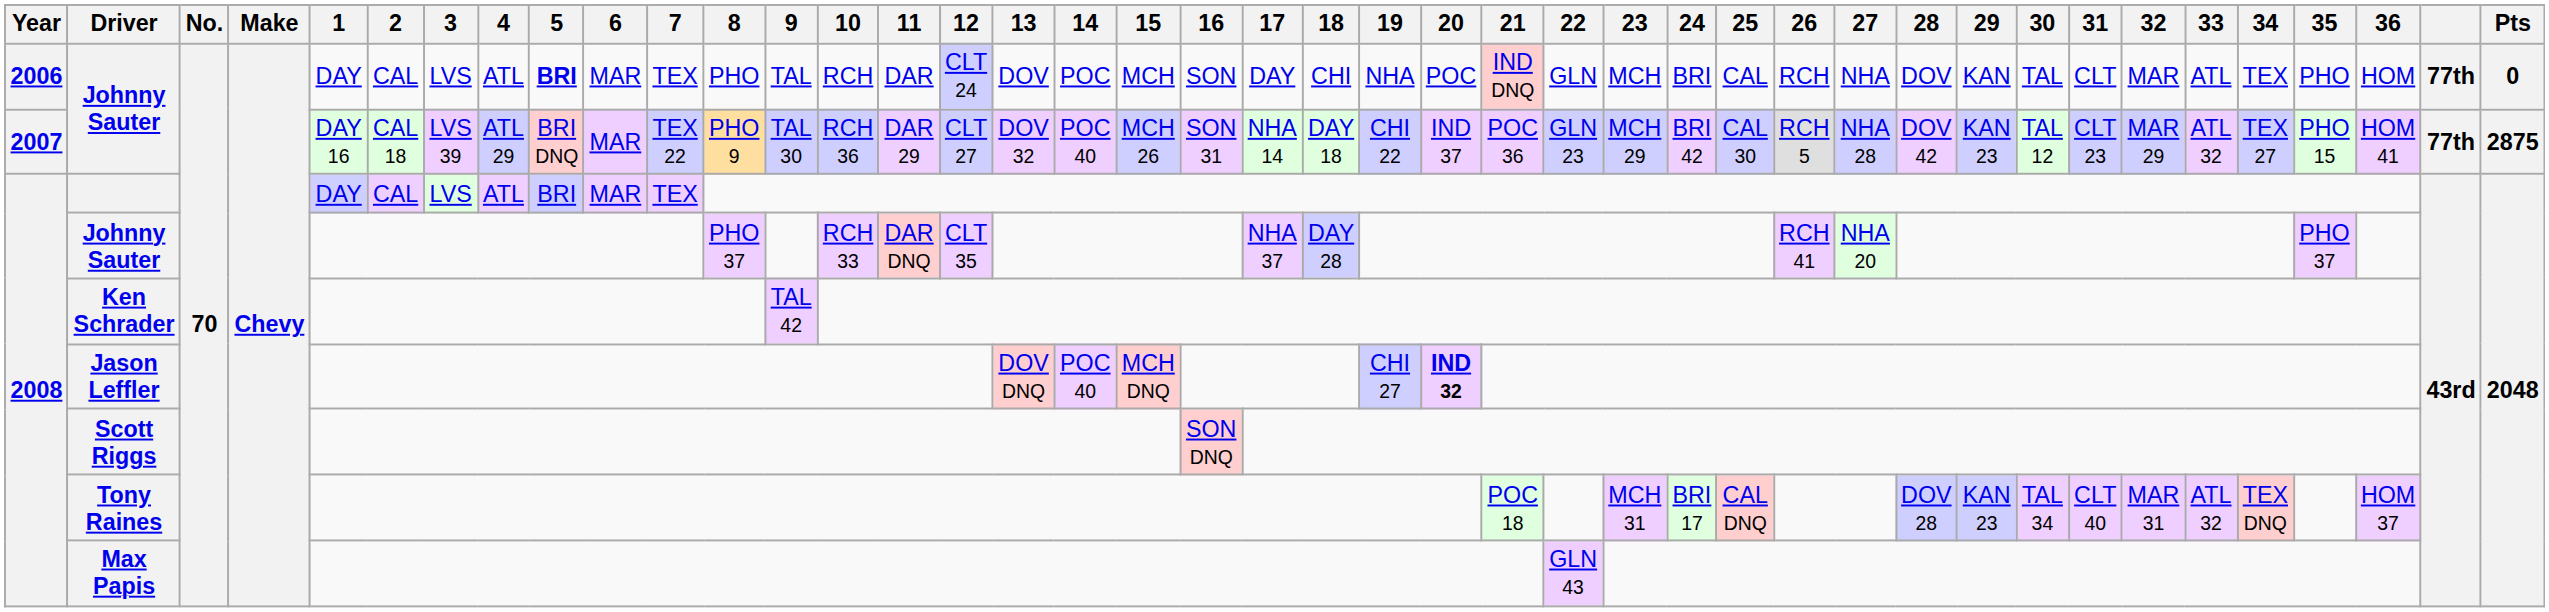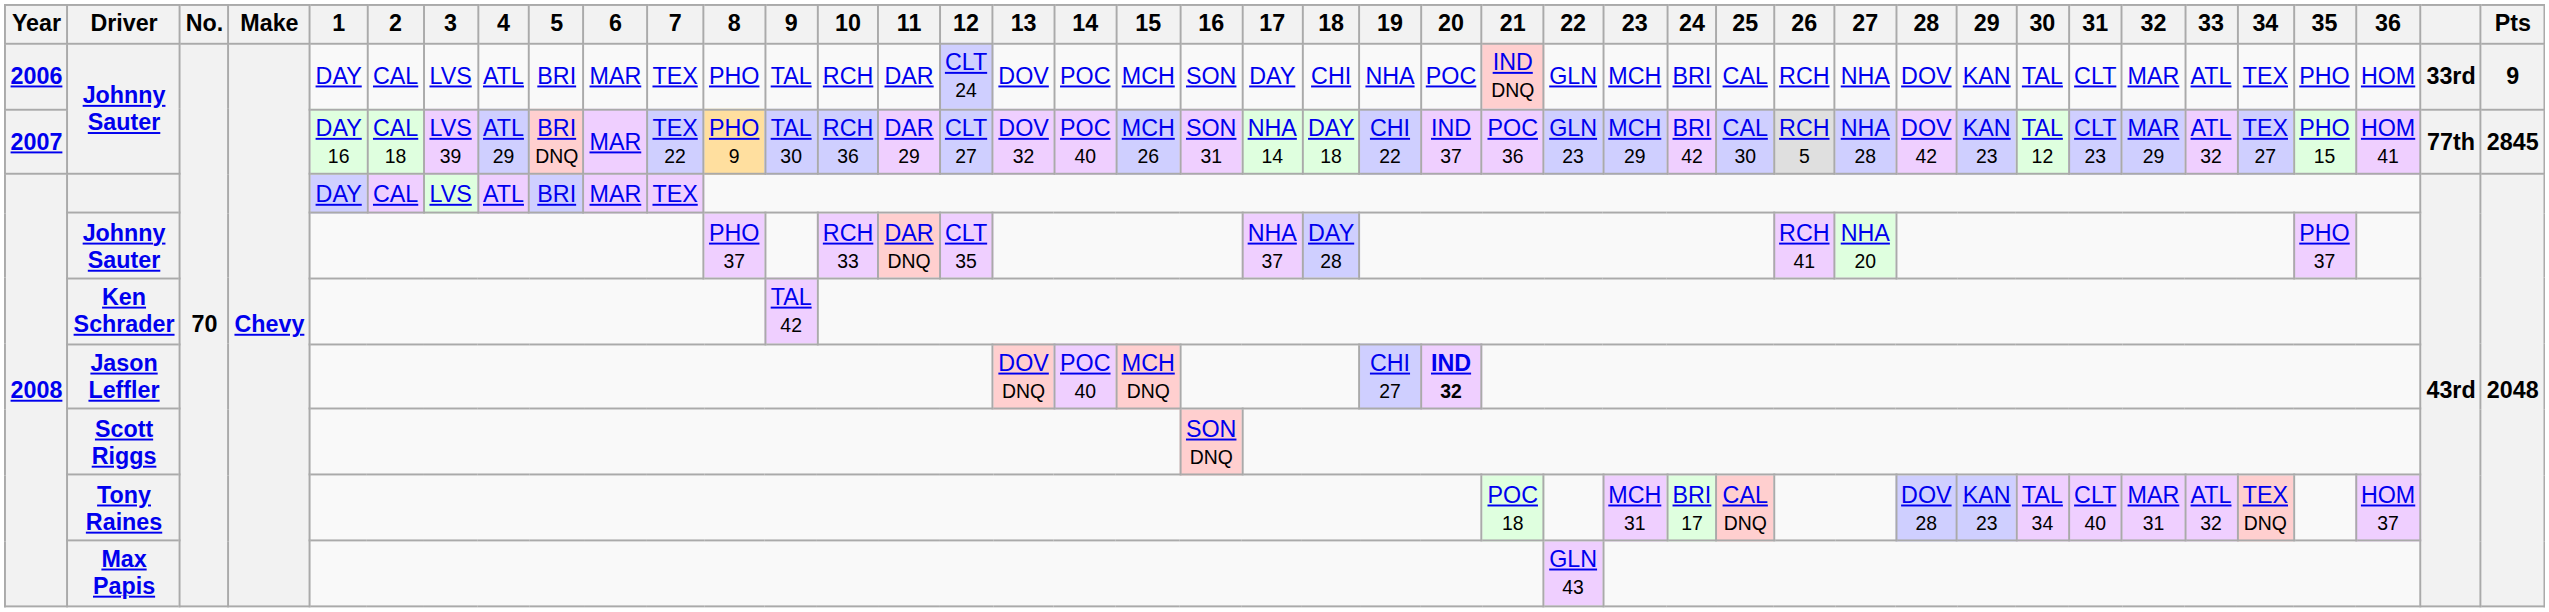2006 / Johnny Sauter | 5: bold -> normal
2006 / Johnny Sauter | column 41: 77th -> 33rd
2006 / Johnny Sauter | Pts: 0 -> 9
2007 / Johnny Sauter | Pts: 2875 -> 2845
